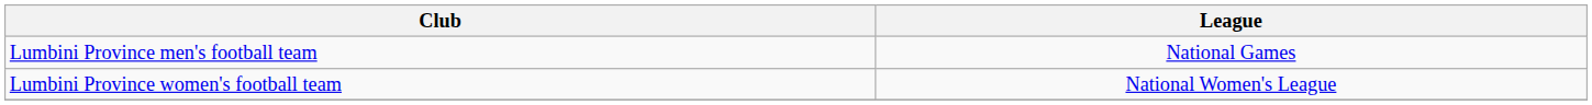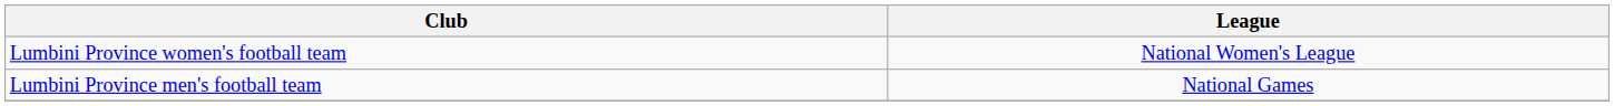rows swapped: Lumbini Province men's football team <-> Lumbini Province women's football team
